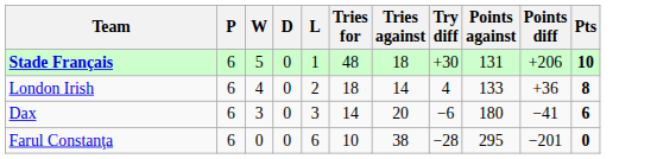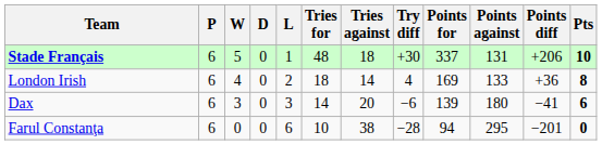+ column: Points for | 337 | 169 | 139 | 94
